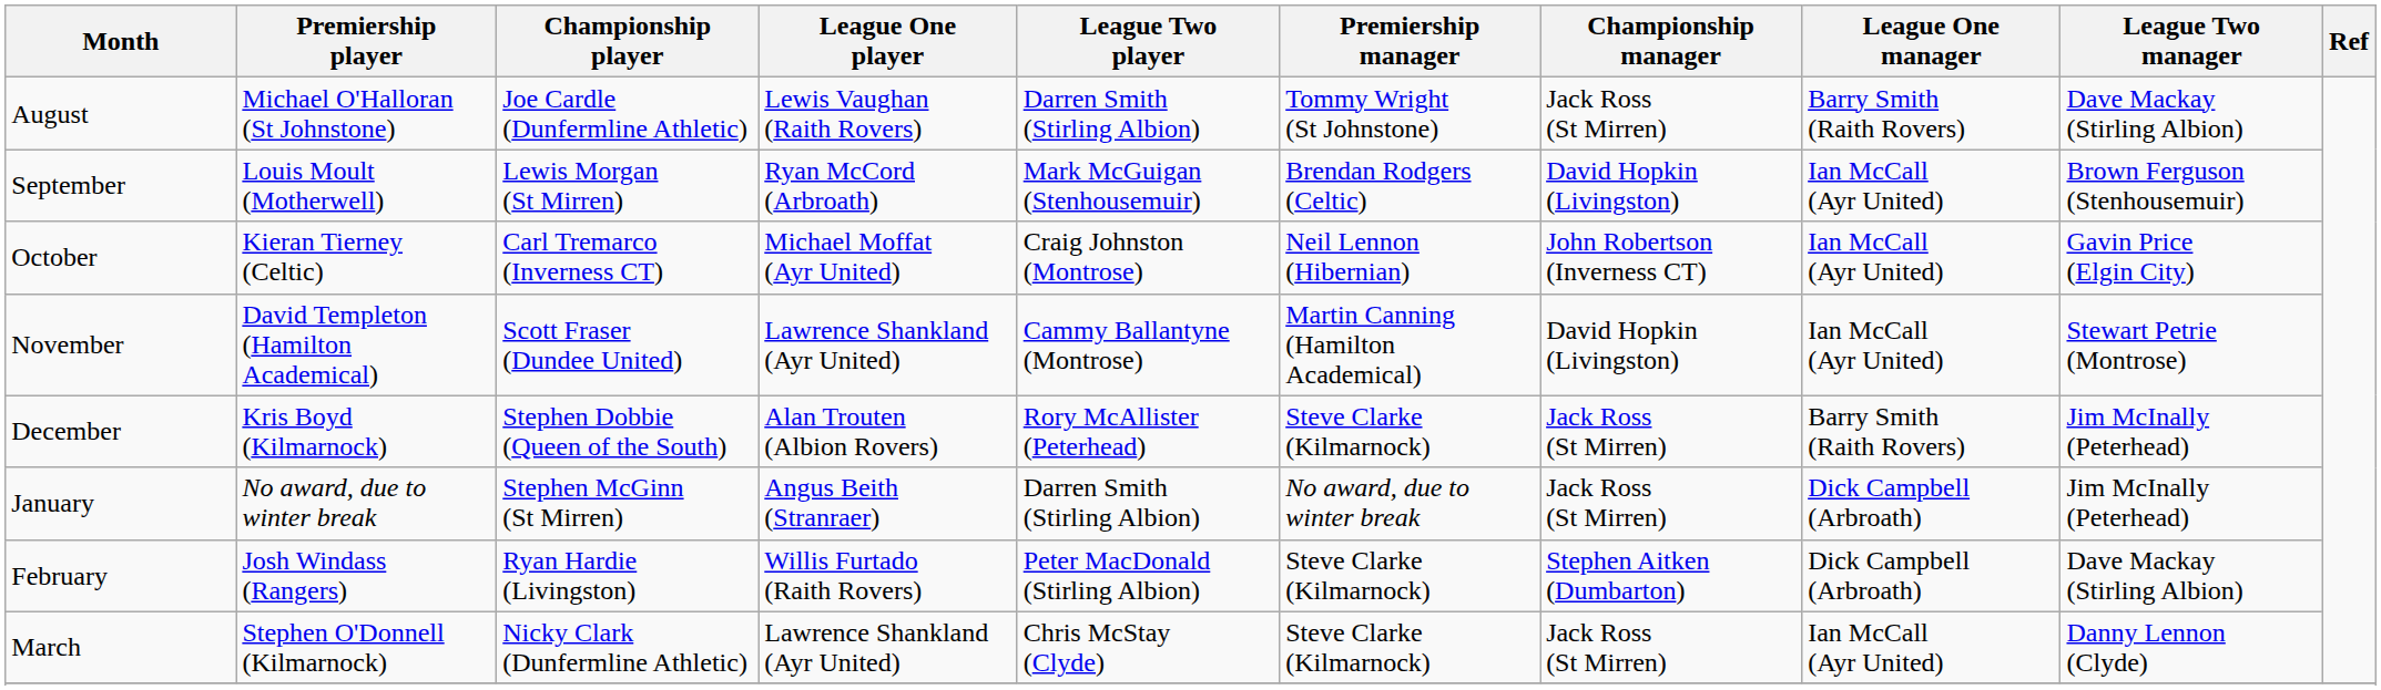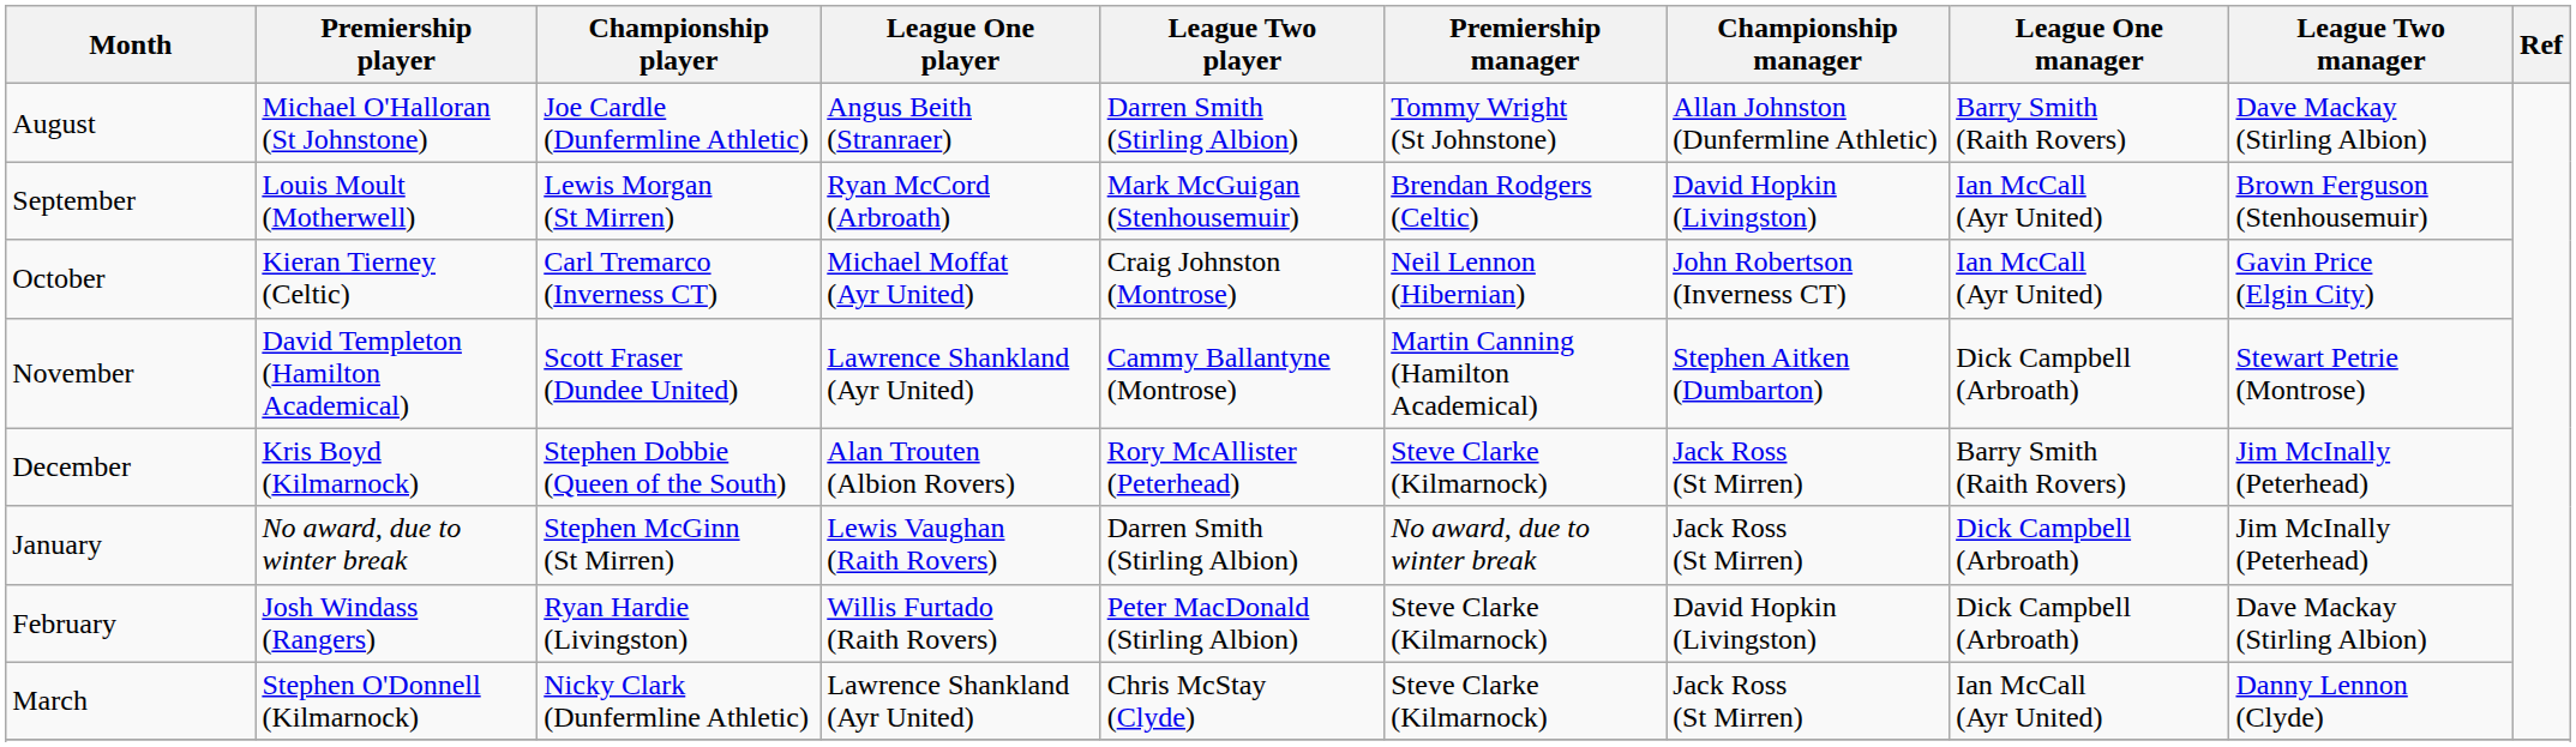August | League One player: Lewis Vaughan (Raith Rovers) -> Angus Beith (Stranraer)
August | Championship manager: Jack Ross (St Mirren) -> Allan Johnston (Dunfermline Athletic)
November | Championship manager: David Hopkin (Livingston) -> Stephen Aitken (Dumbarton)
November | League One manager: Ian McCall (Ayr United) -> Dick Campbell (Arbroath)
January | League One player: Angus Beith (Stranraer) -> Lewis Vaughan (Raith Rovers)
February | Championship manager: Stephen Aitken (Dumbarton) -> David Hopkin (Livingston)
